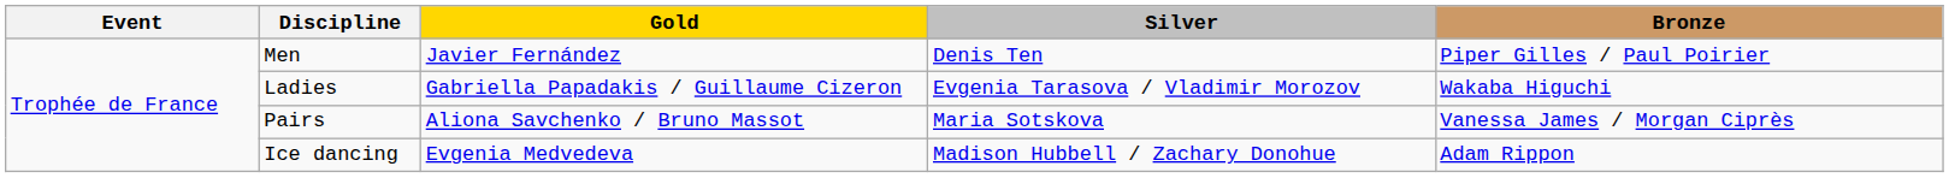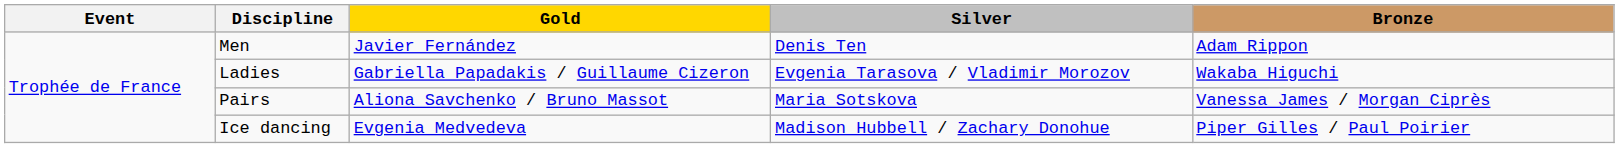Men | Bronze: Piper Gilles / Paul Poirier -> Adam Rippon
Ice dancing | Bronze: Adam Rippon -> Piper Gilles / Paul Poirier
